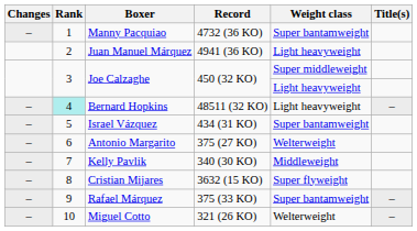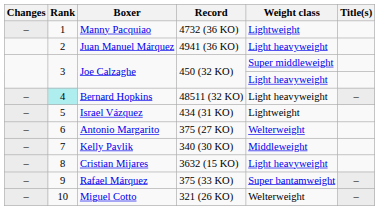Manny Pacquiao | Weight class: Super bantamweight -> Lightweight
Israel Vázquez | Weight class: Super bantamweight -> Lightweight
Cristian Mijares | Weight class: Super flyweight -> Light heavyweight
